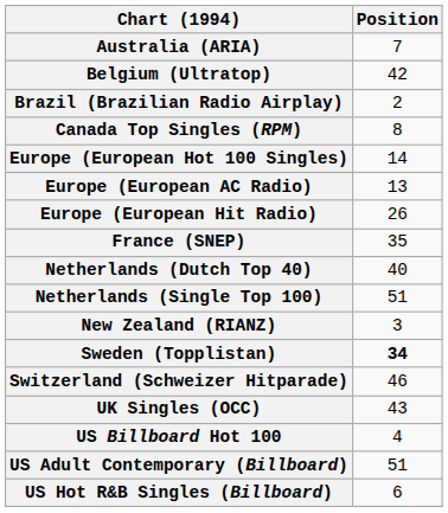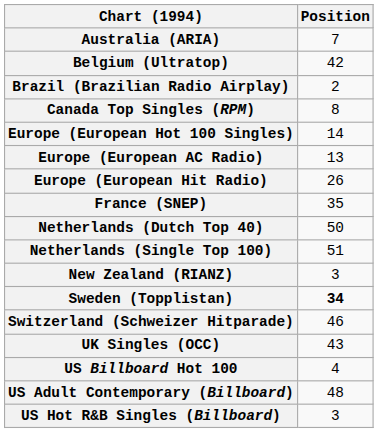Netherlands (Dutch Top 40) | Position: 40 -> 50
US Adult Contemporary (Billboard) | Position: 51 -> 48
US Hot R&B Singles (Billboard) | Position: 6 -> 3
